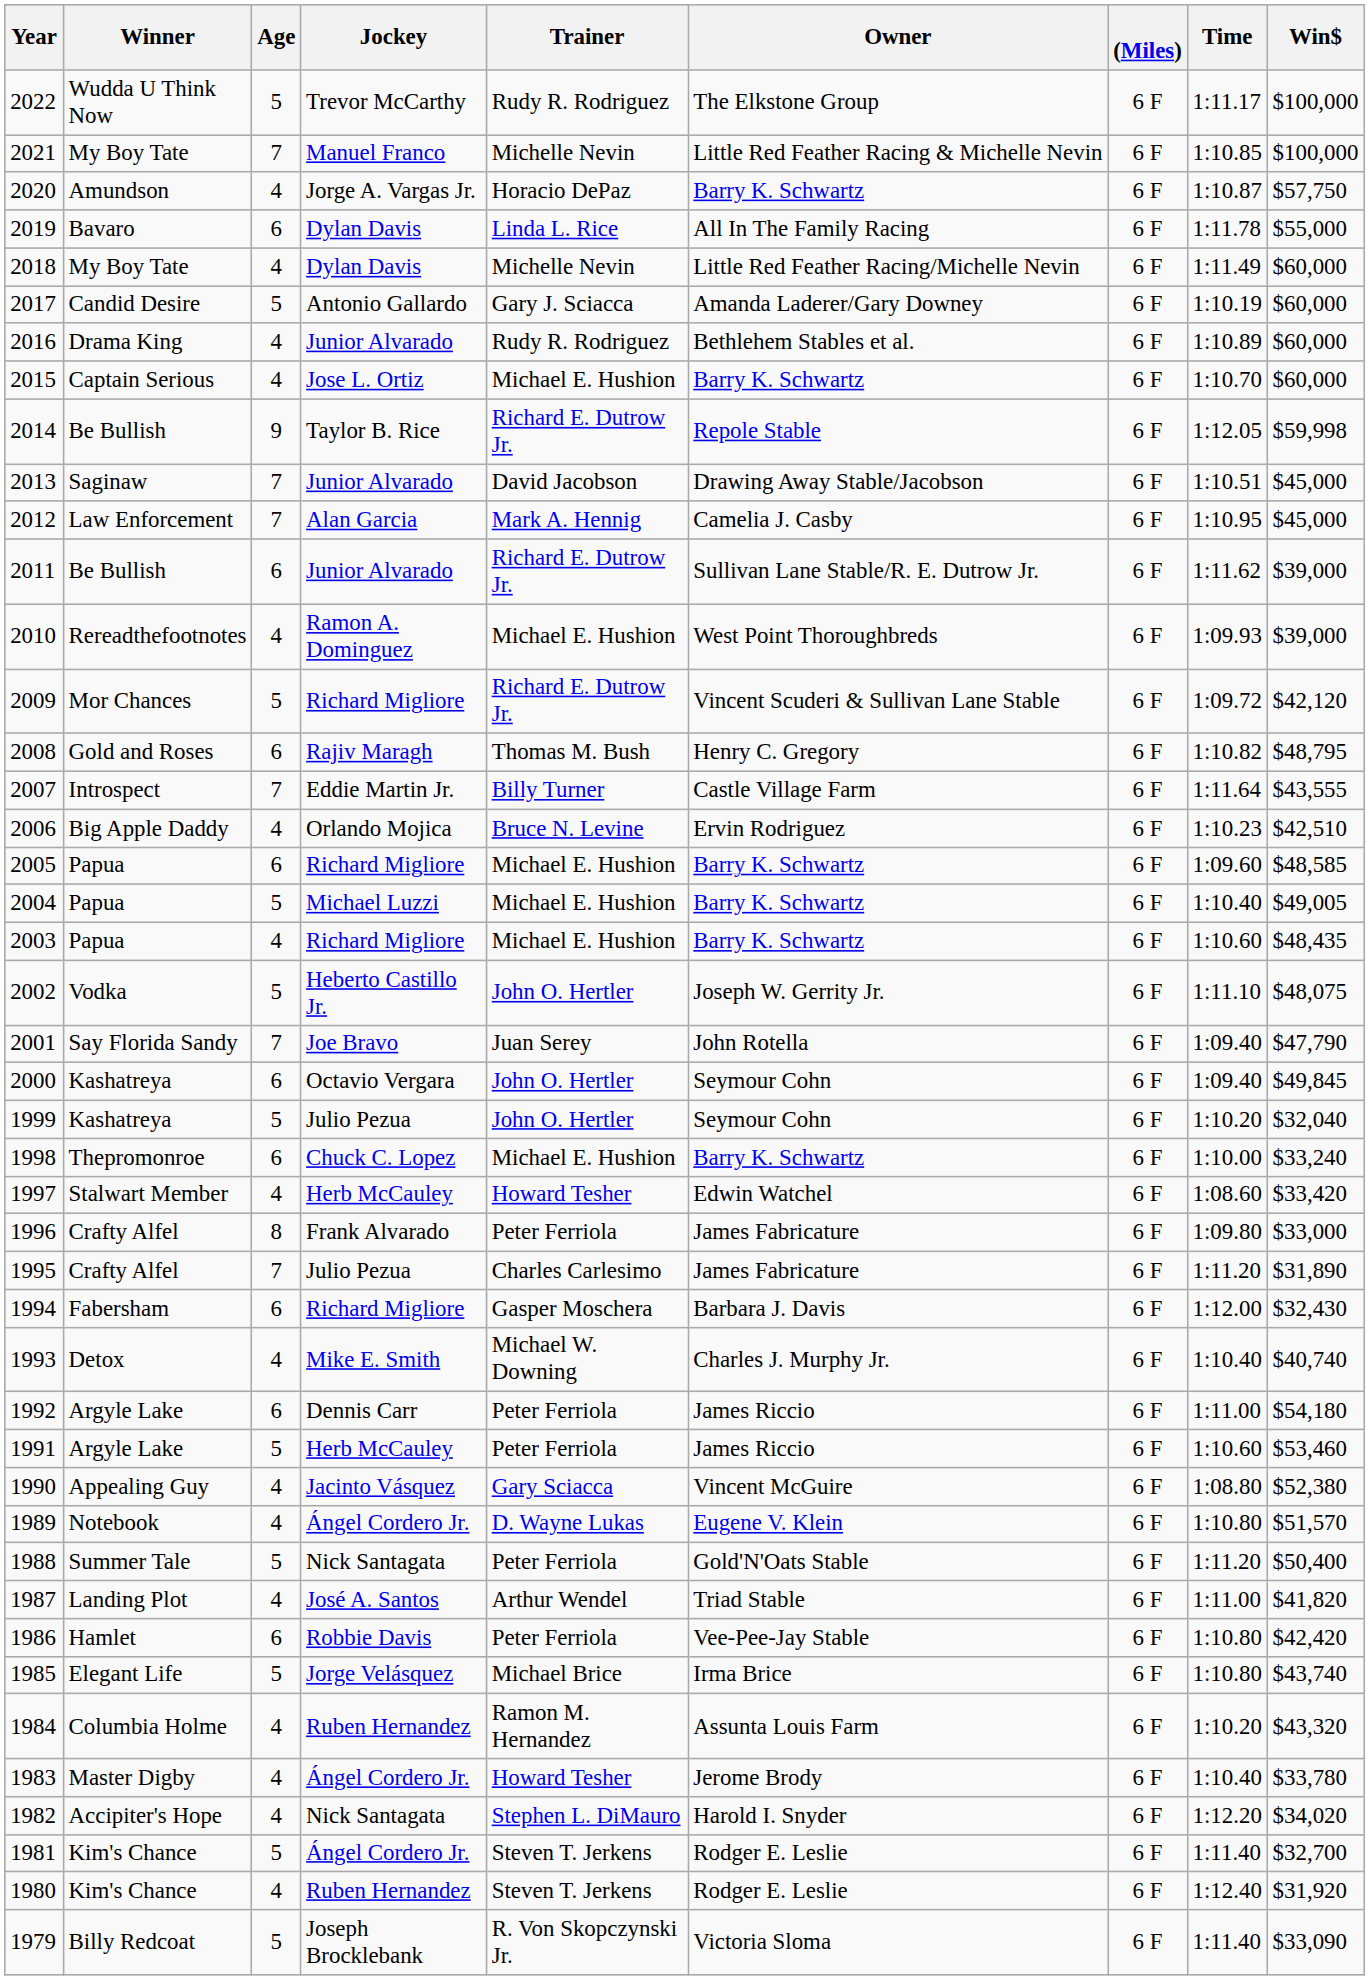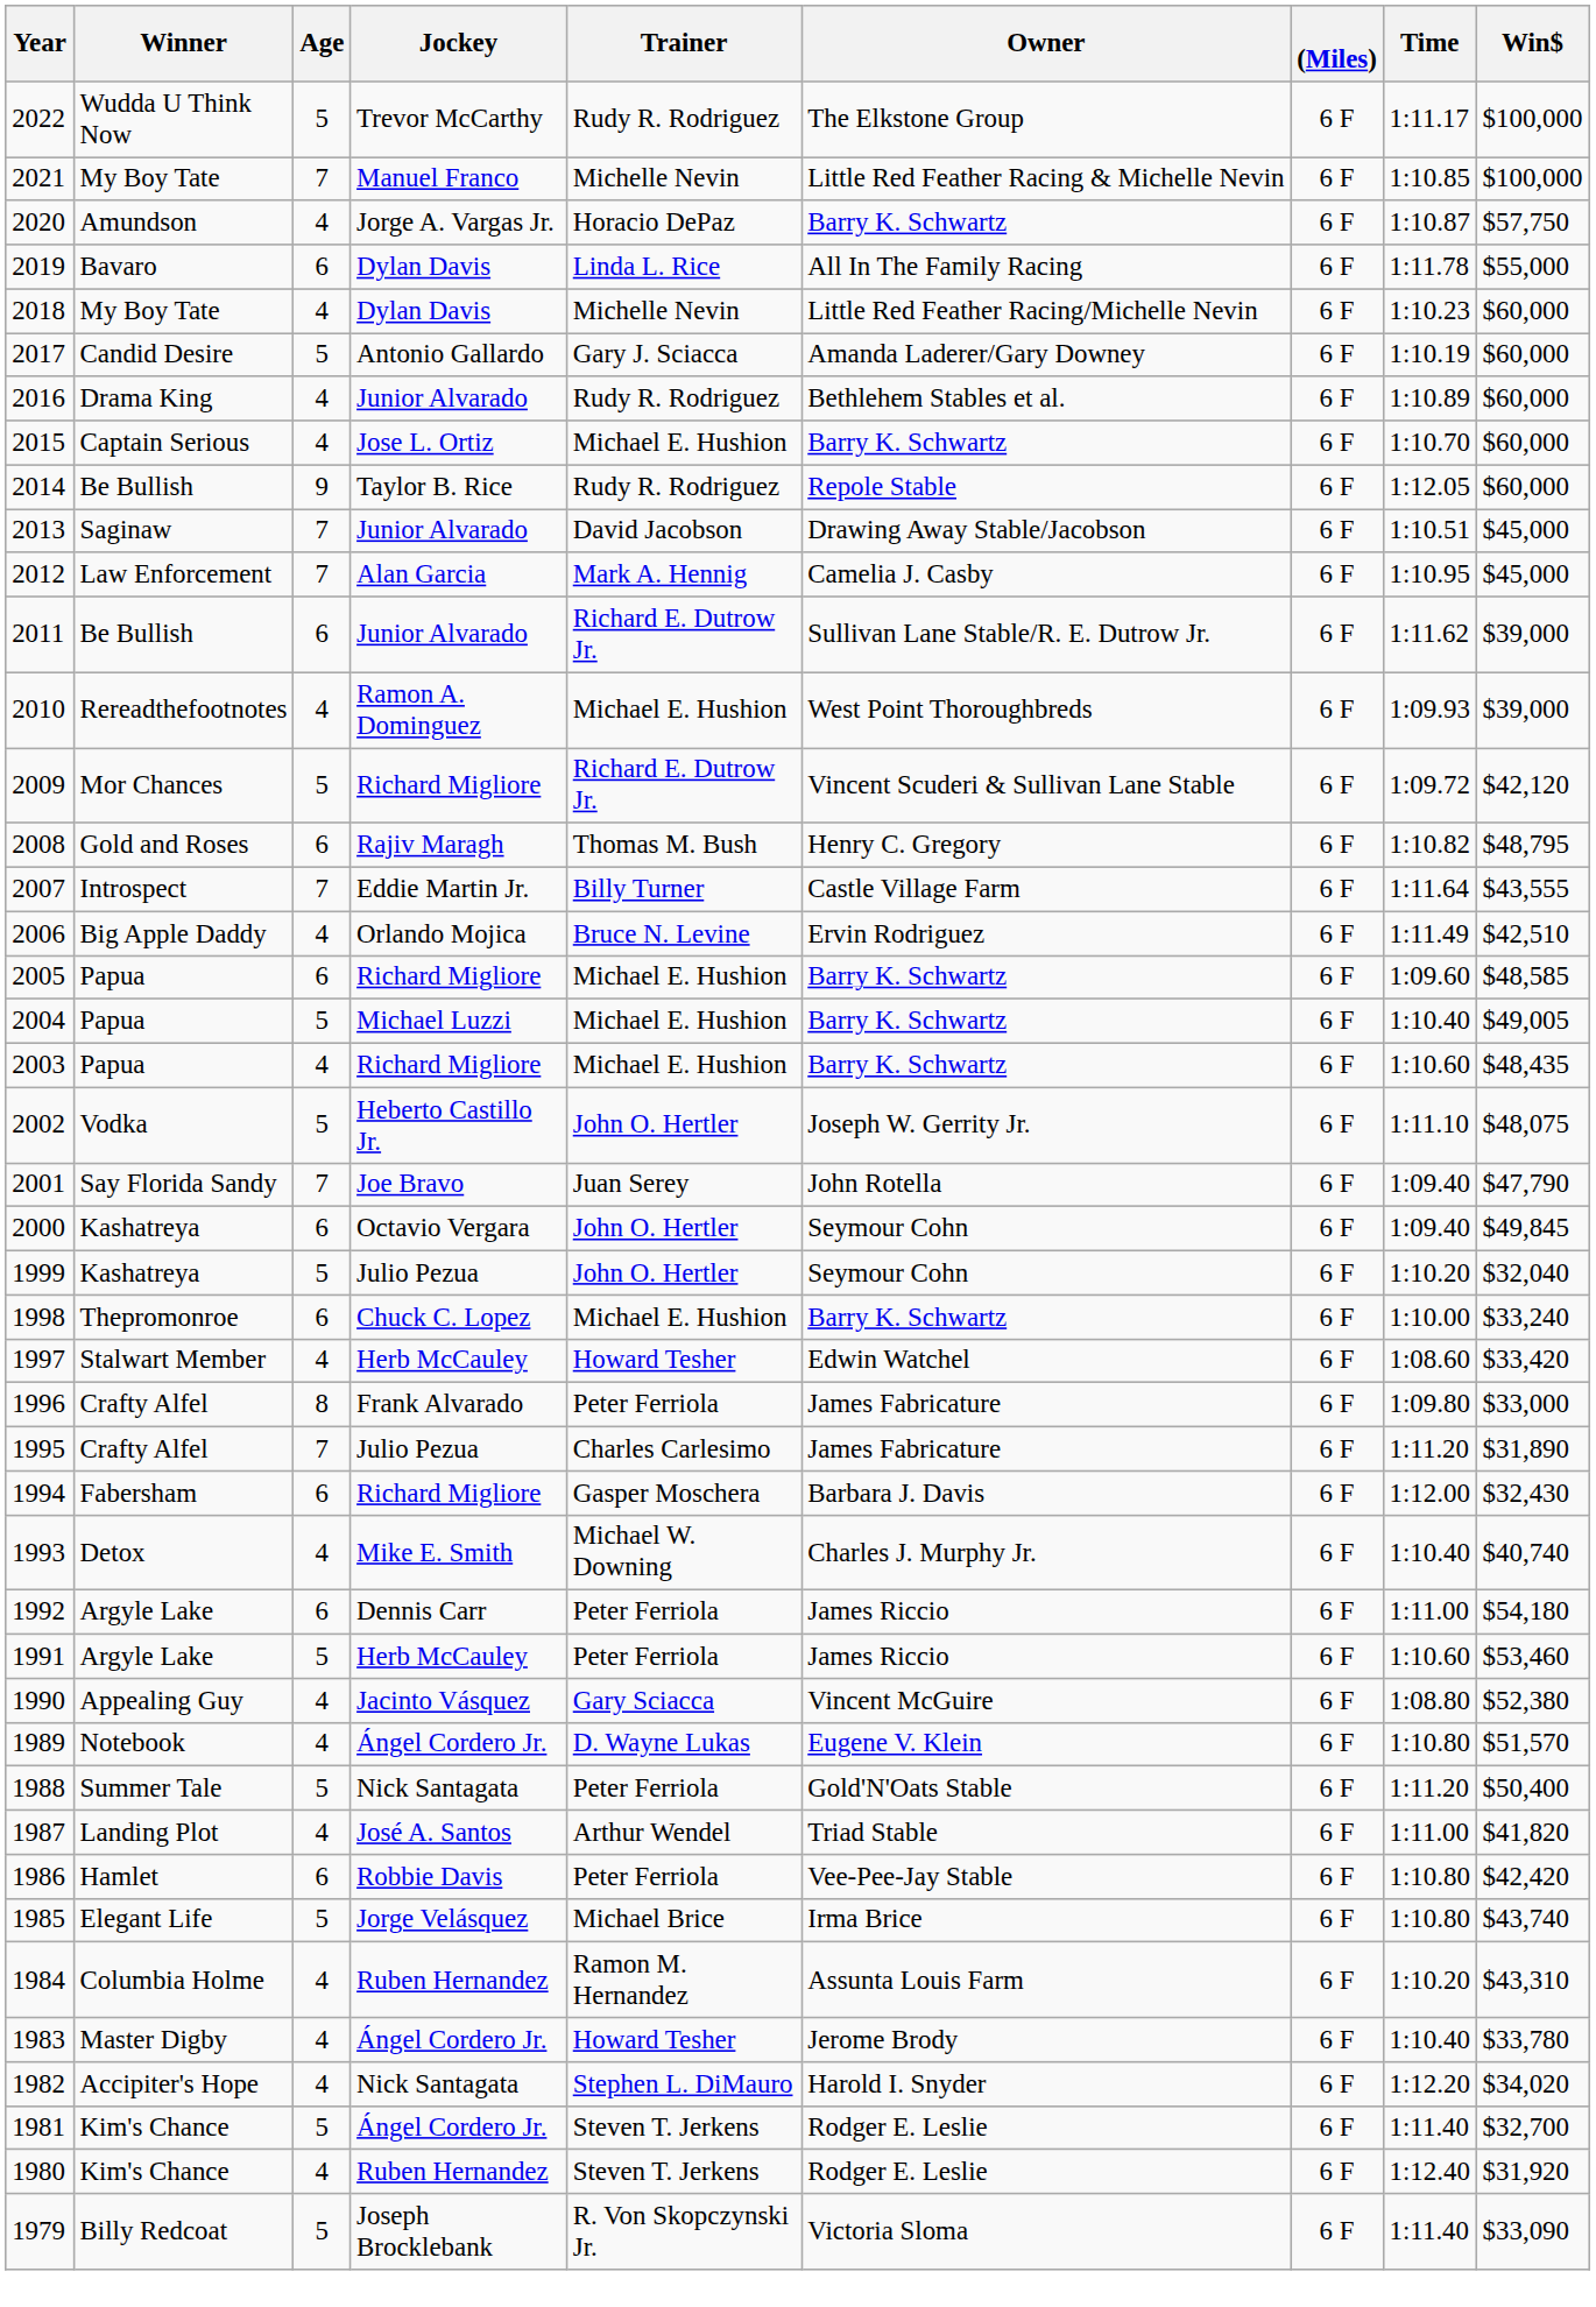2018 | Time: 1:11.49 -> 1:10.23
2014 | Trainer: Richard E. Dutrow Jr. -> Rudy R. Rodriguez
2014 | Win$: $59,998 -> $60,000
2006 | Time: 1:10.23 -> 1:11.49
1984 | Win$: $43,320 -> $43,310
